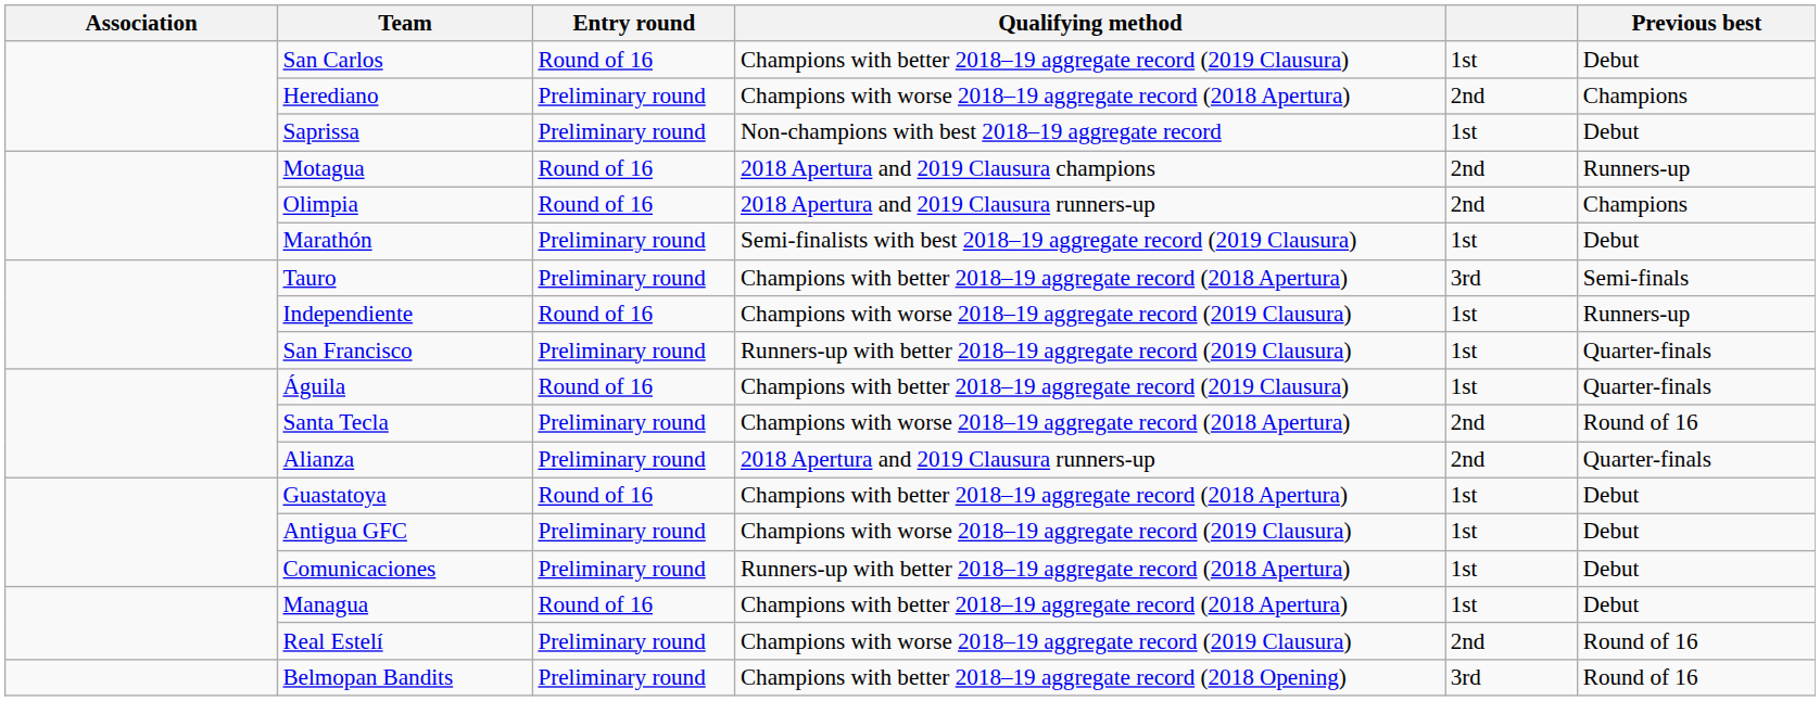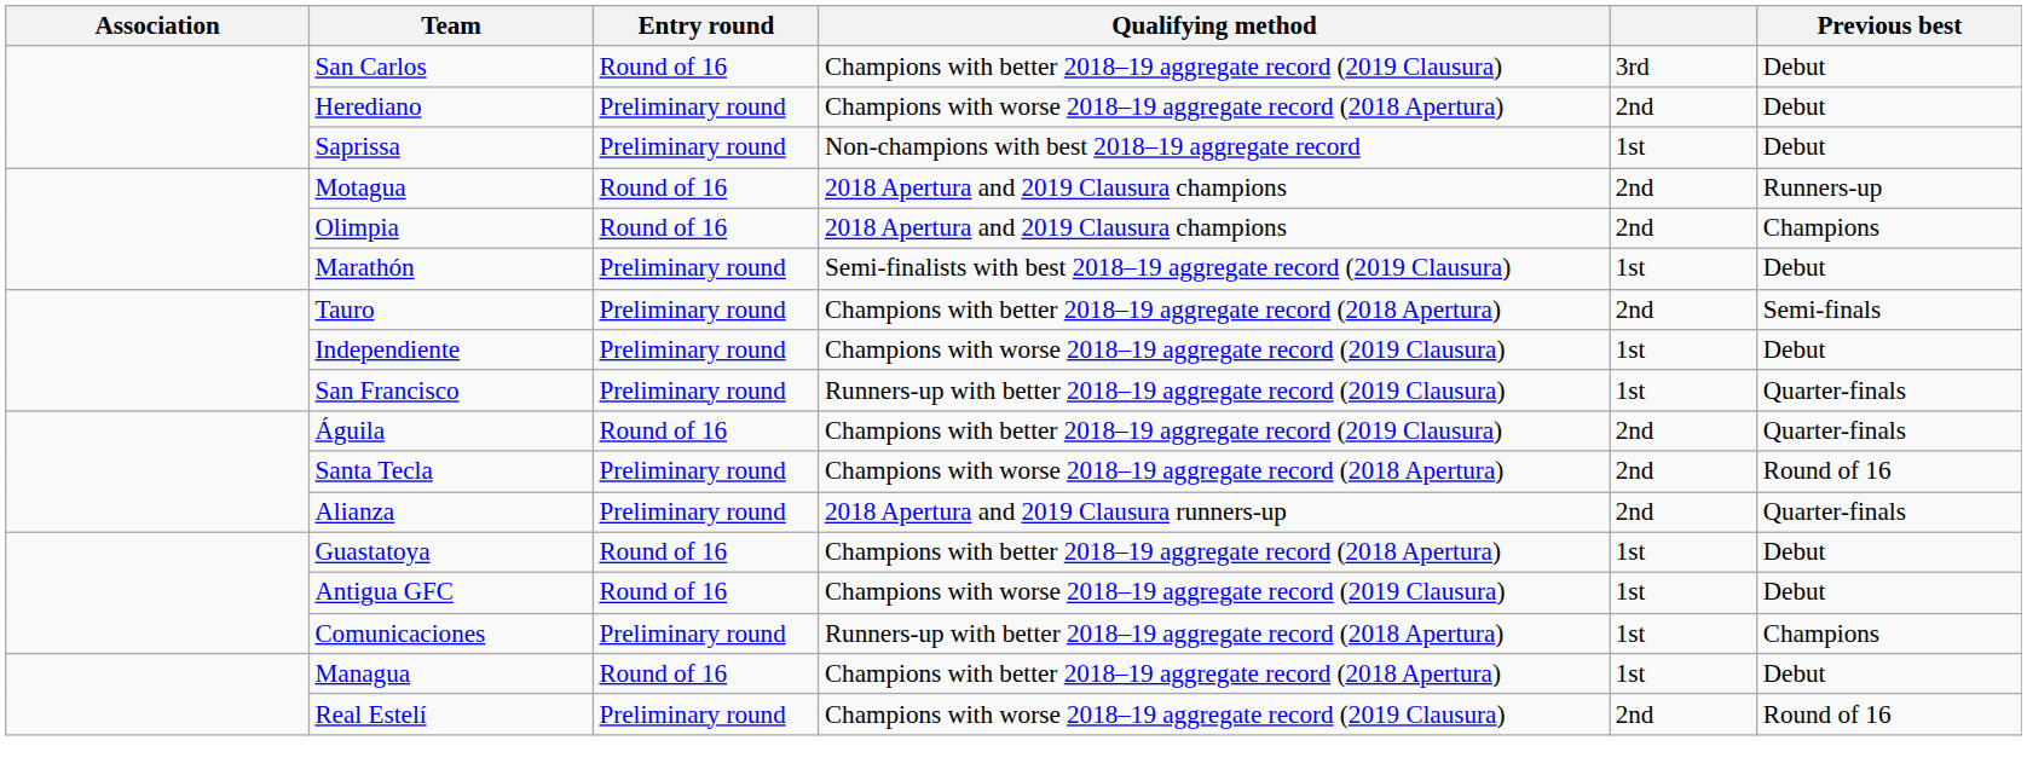San Carlos | column 5: 1st -> 3rd
Herediano | Previous best: Champions -> Debut
Olimpia | Qualifying method: 2018 Apertura and 2019 Clausura runners-up -> 2018 Apertura and 2019 Clausura champions
Tauro | column 5: 3rd -> 2nd
Independiente | Entry round: Round of 16 -> Preliminary round
Independiente | Previous best: Runners-up -> Debut
Águila | column 5: 1st -> 2nd
Antigua GFC | Entry round: Preliminary round -> Round of 16
Comunicaciones | Previous best: Debut -> Champions
- row: Belmopan Bandits | Preliminary round | Champions with better 2018–19 aggregate record (2018 Opening) | 3rd | Round of 16
